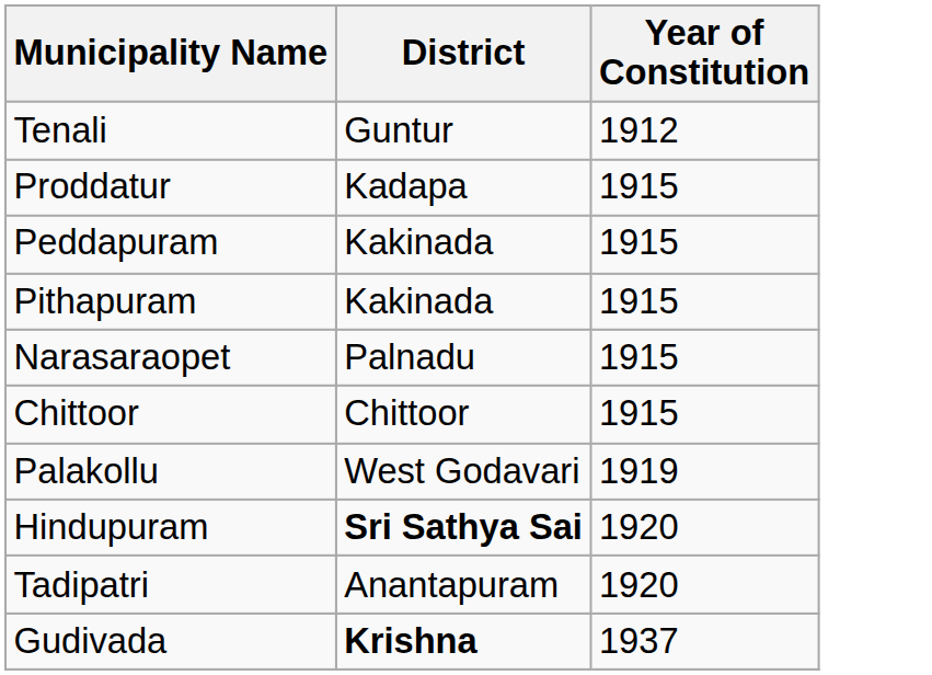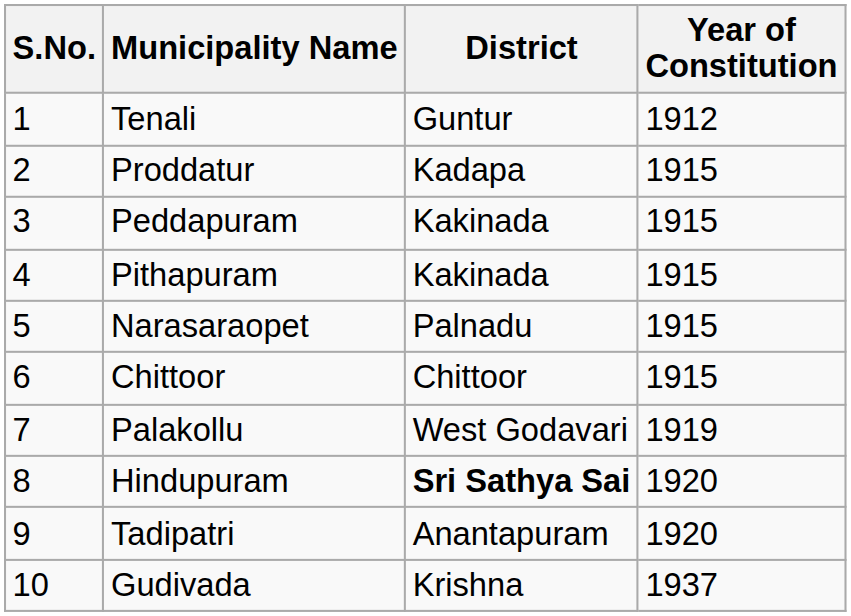+ column: S.No. | 1 | 2 | 3 | 4 | 5 | 6 | 7 | 8 | 9 | 10
Gudivada | District: bold -> normal
